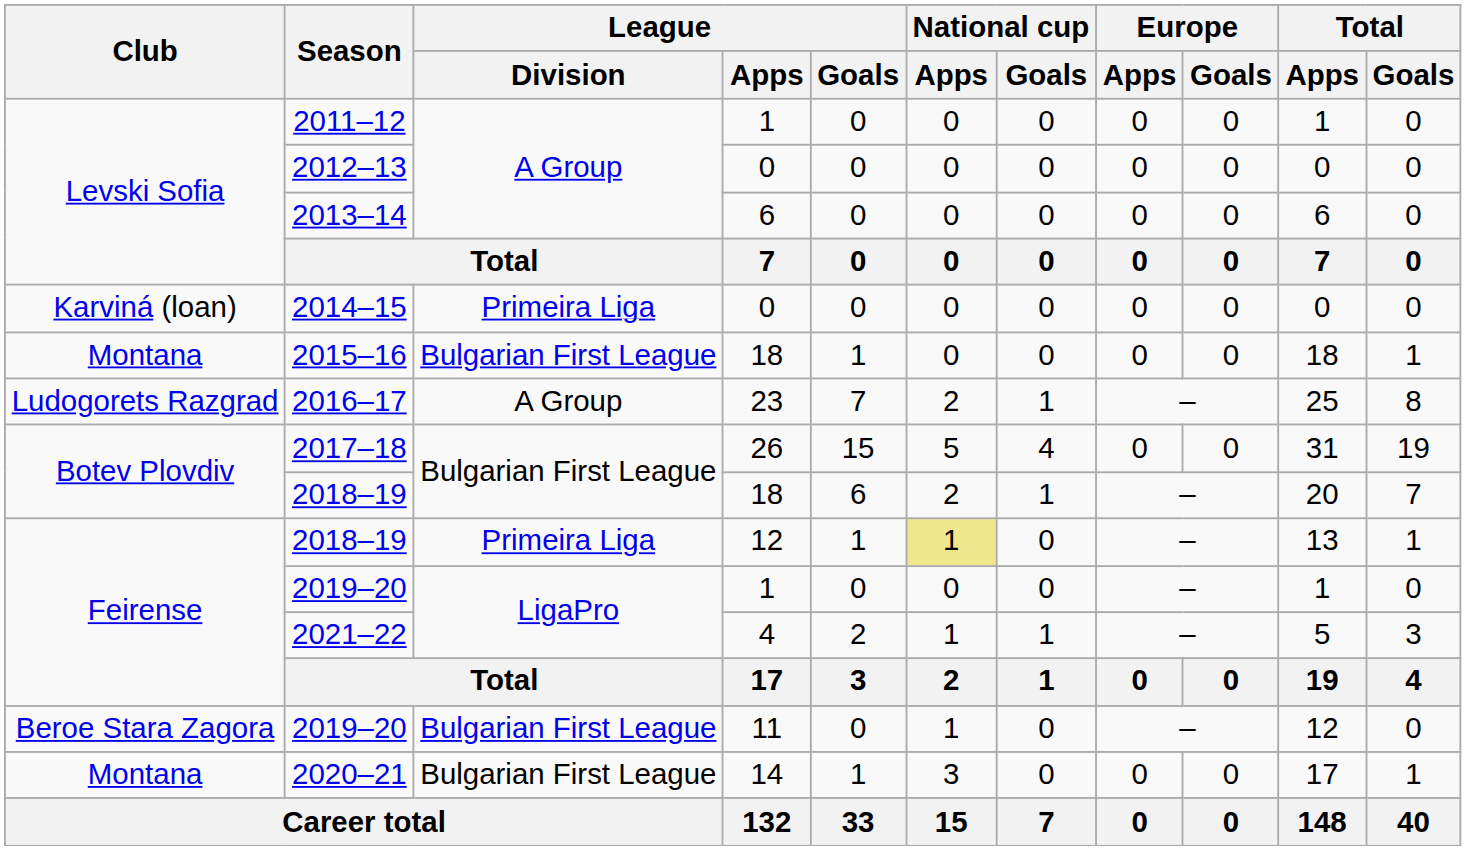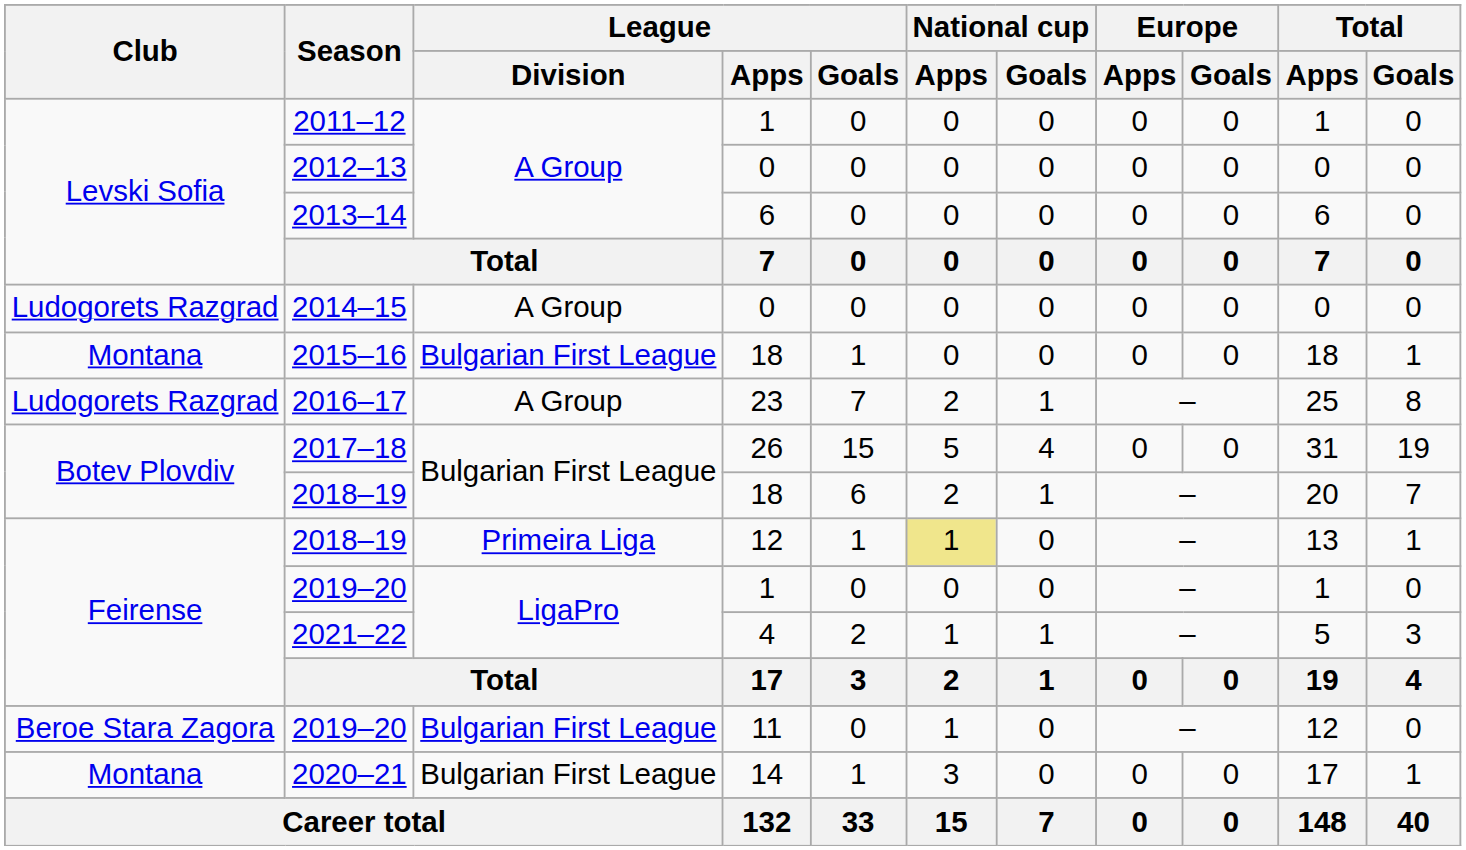2014–15 | Club: Karviná (loan) -> Ludogorets Razgrad
2014–15 | League / Division: Primeira Liga -> A Group
